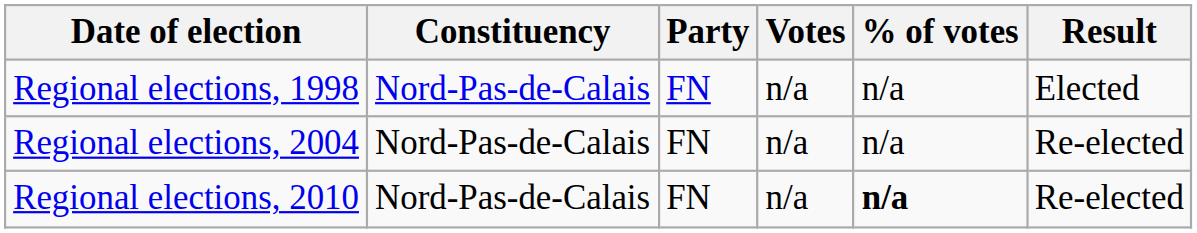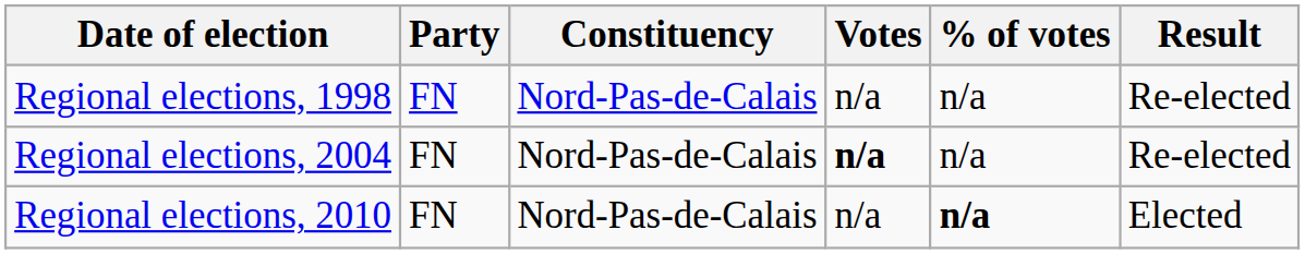columns swapped: Constituency <-> Party
Regional elections, 1998 | Result: Elected -> Re-elected
Regional elections, 2004 | Votes: normal -> bold
Regional elections, 2010 | Result: Re-elected -> Elected
